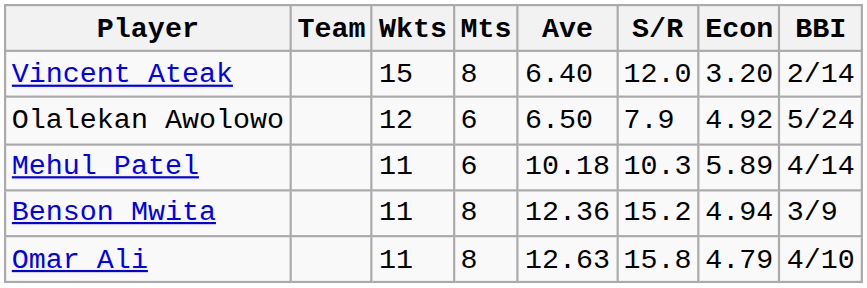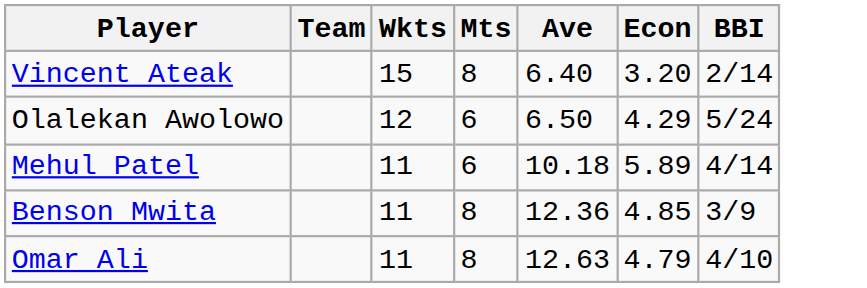- column: S/R | 12.0 | 7.9 | 10.3 | 15.2 | 15.8
Olalekan Awolowo | Econ: 4.92 -> 4.29
Benson Mwita | Econ: 4.94 -> 4.85
